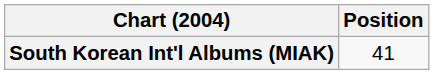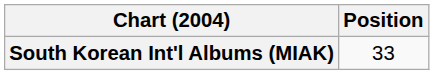South Korean Int'l Albums (MIAK) | Position: 41 -> 33
